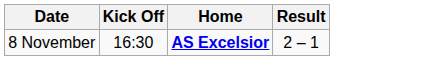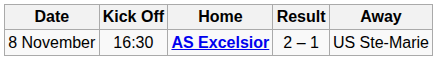+ column: Away | US Ste-Marie
